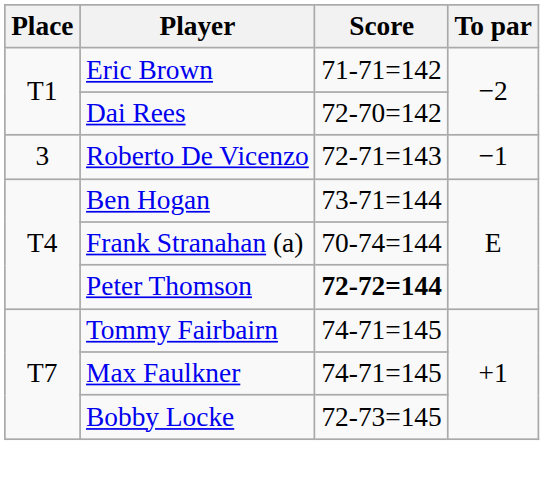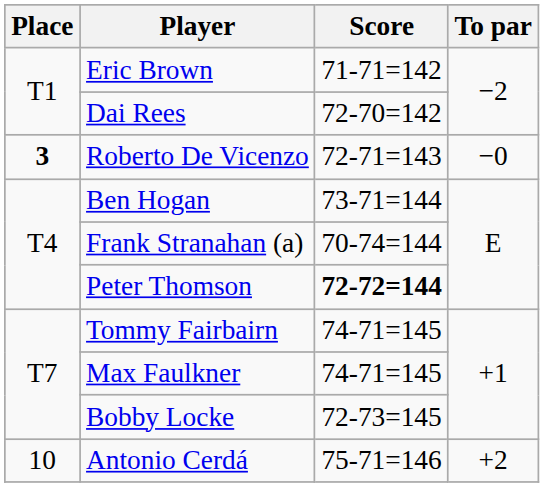Roberto De Vicenzo | Place: normal -> bold
Roberto De Vicenzo | To par: −1 -> −0
+ row: 10 | Antonio Cerdá | 75-71=146 | +2
